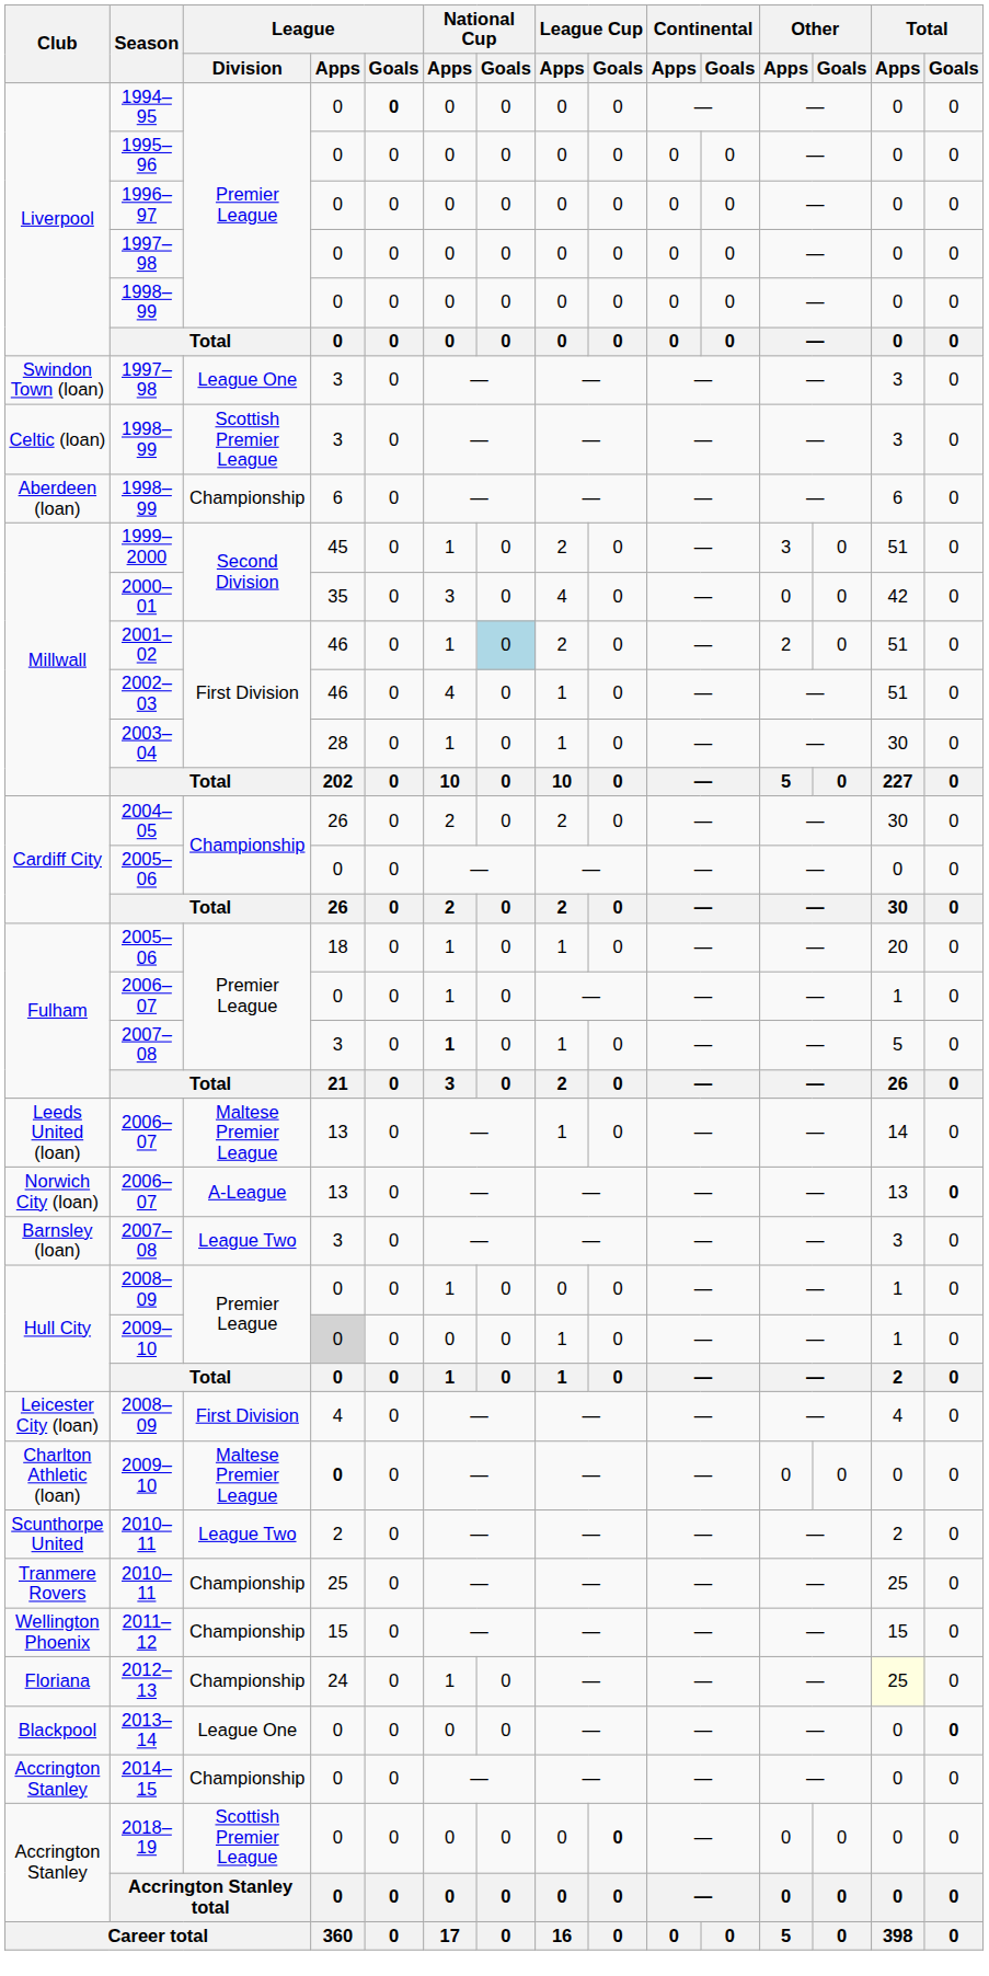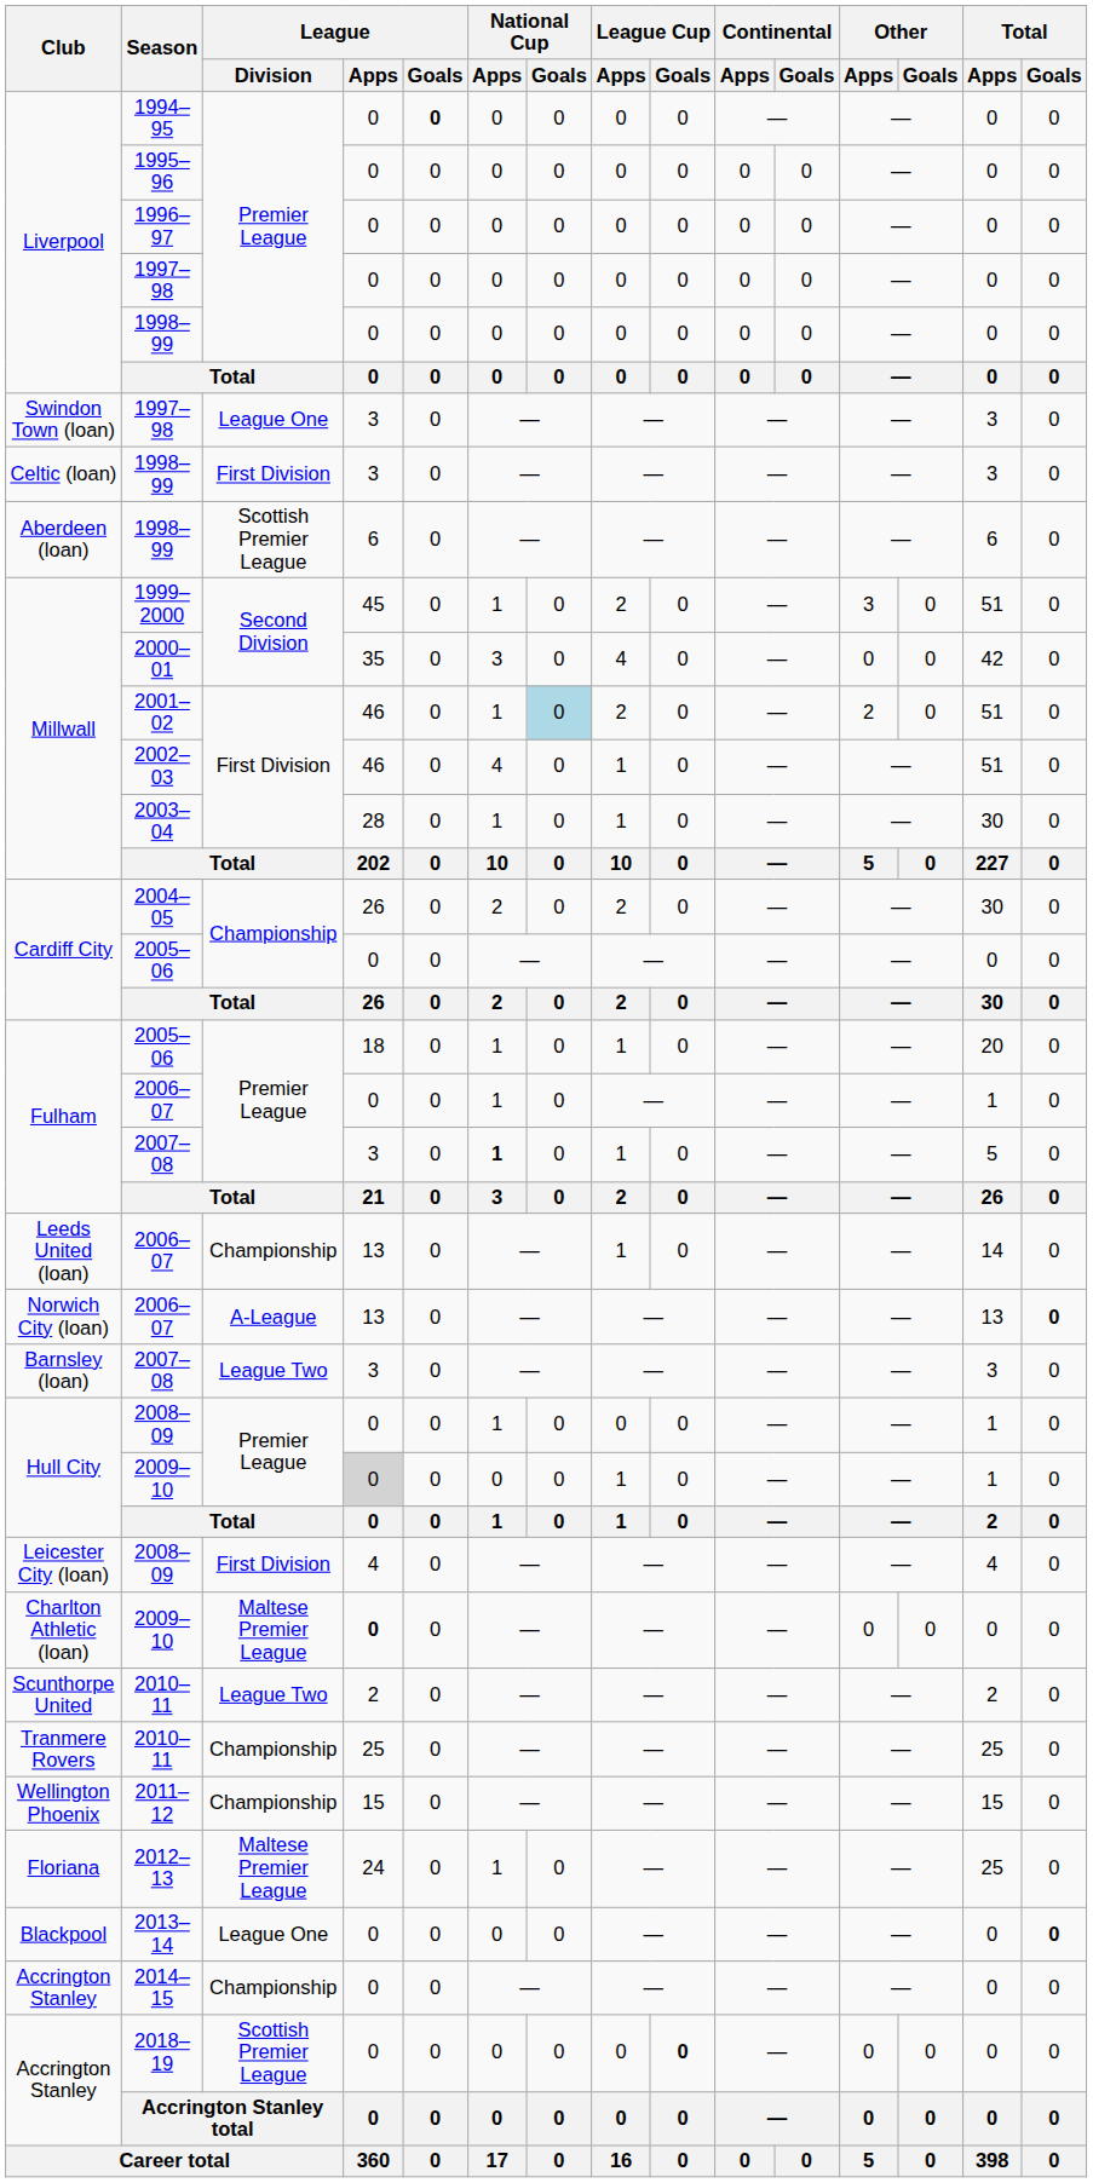Celtic (loan) / 1998–99 | League / Division: Scottish Premier League -> First Division
Aberdeen (loan) / 1998–99 | League / Division: Championship -> Scottish Premier League
Leeds United (loan) / 2006–07 | League / Division: Maltese Premier League -> Championship
2012–13 | League / Division: Championship -> Maltese Premier League
2012–13 | Total / Apps: lightyellow background -> no background
